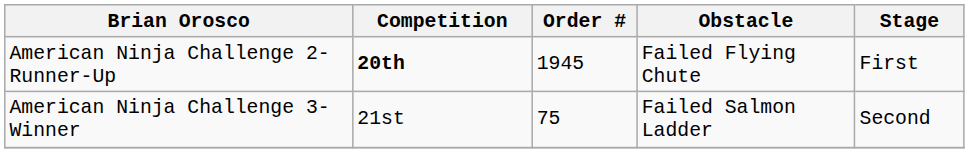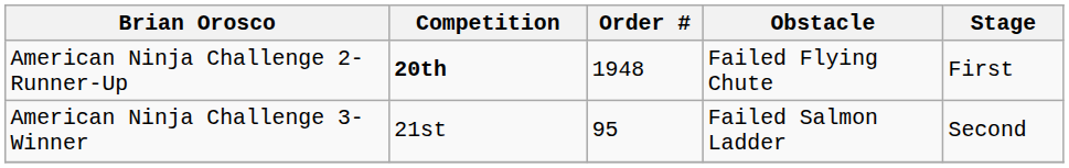American Ninja Challenge 2-Runner-Up | Order #: 1945 -> 1948
American Ninja Challenge 3-Winner | Order #: 75 -> 95
